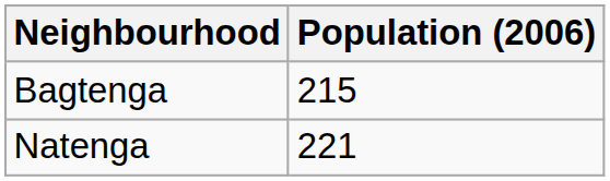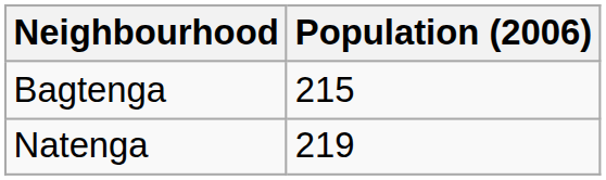Natenga | Population (2006): 221 -> 219
